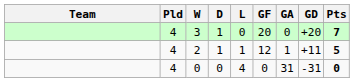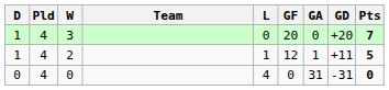columns swapped: Team <-> D
